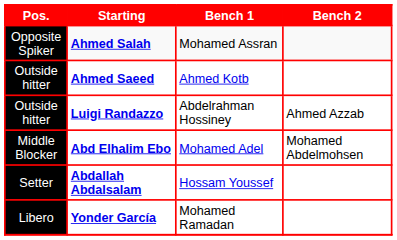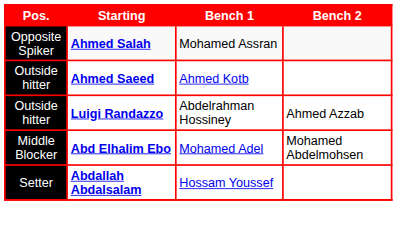- row: Libero | Yonder García | Mohamed Ramadan
